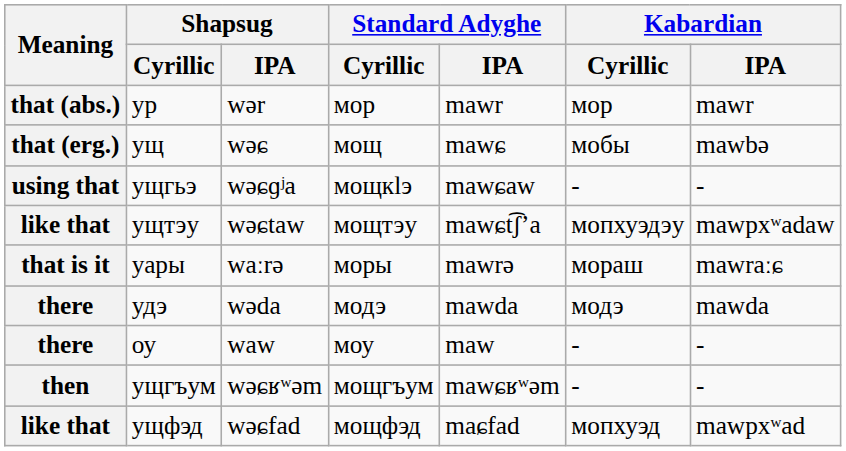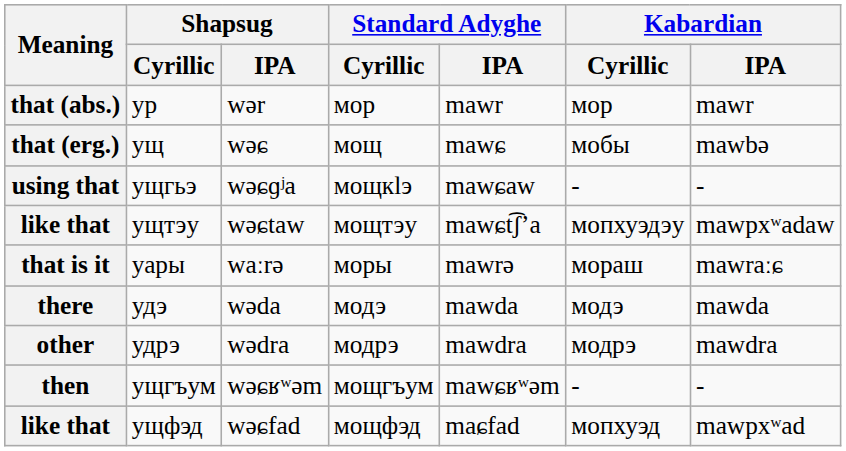- row: there | оу | waw | моу | maw | - | -
+ row: other | удрэ | wədra | модрэ | mawdra | модрэ | mawdra
